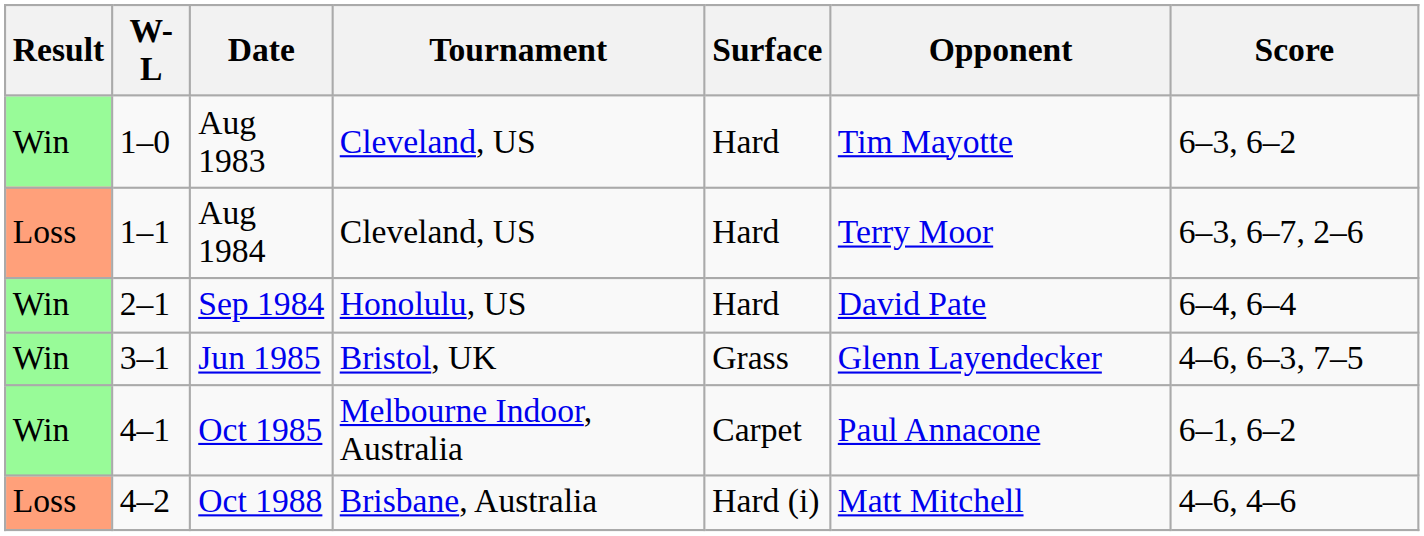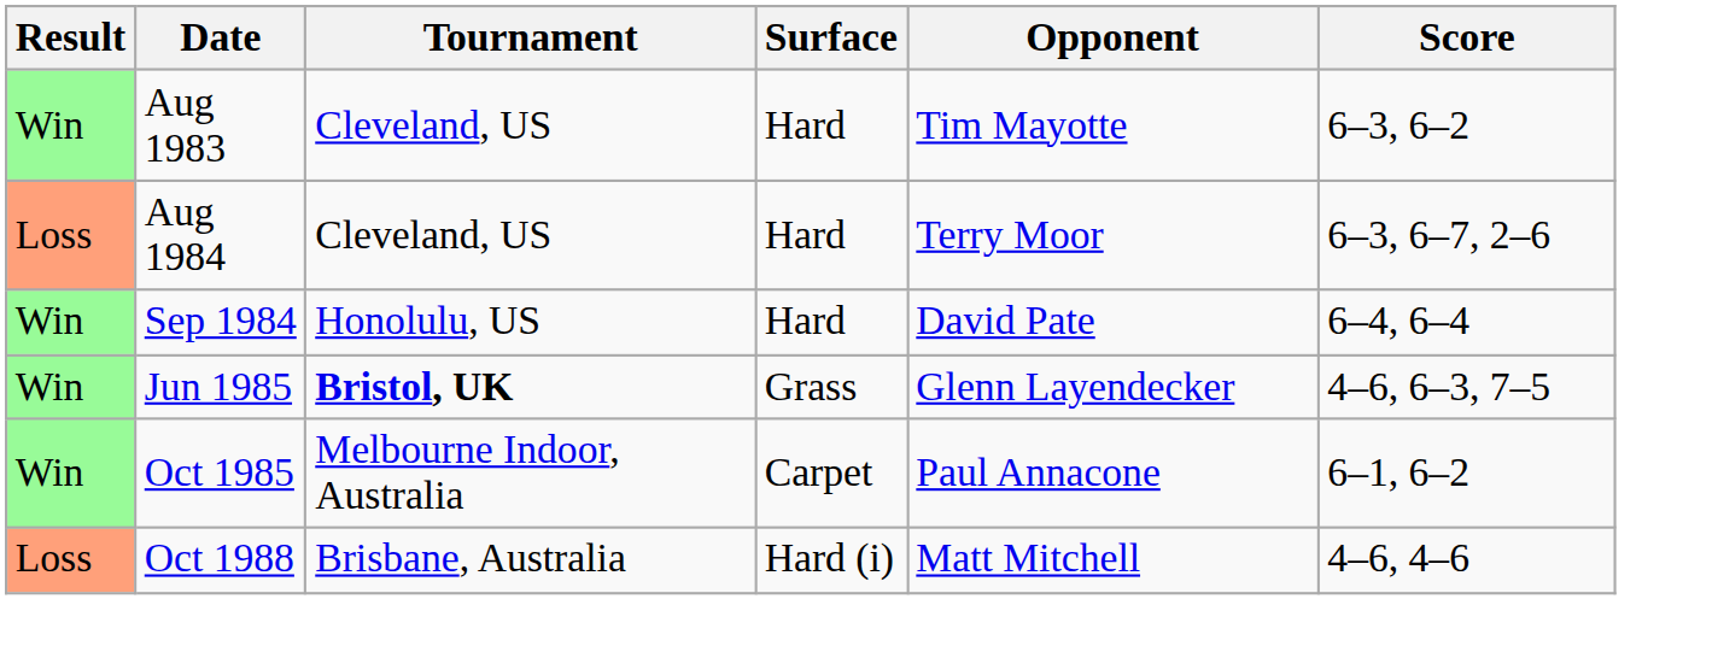- column: W-L | 1–0 | 1–1 | 2–1 | 3–1 | 4–1 | 4–2
Jun 1985 | Tournament: normal -> bold
